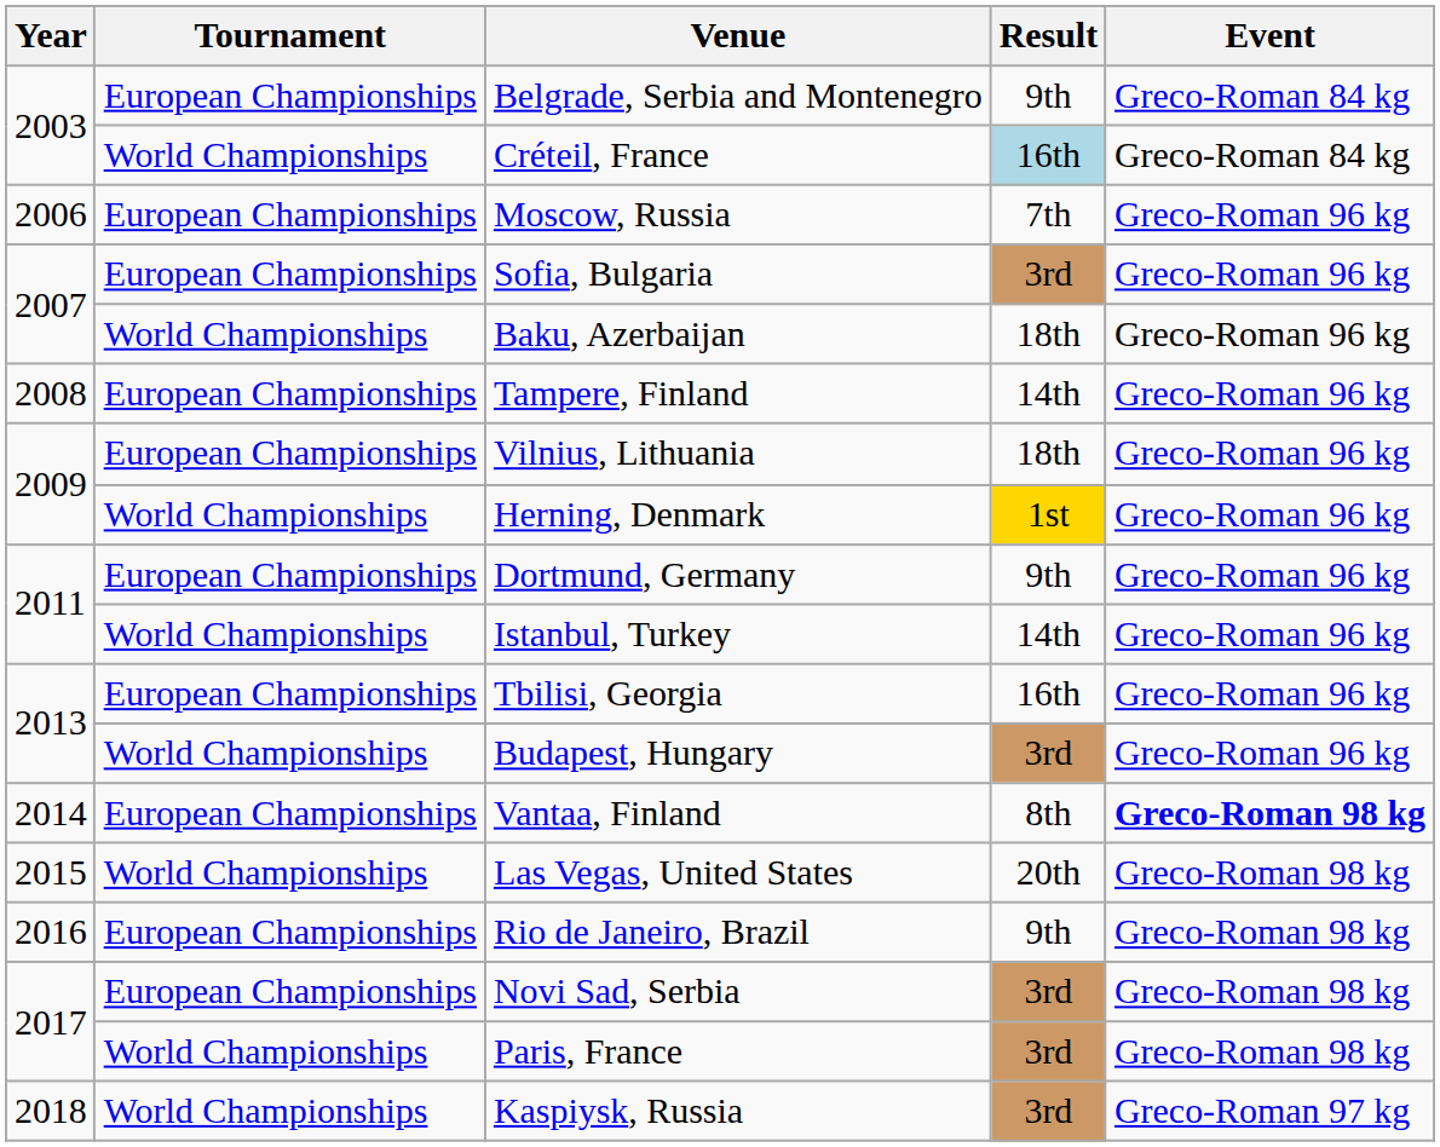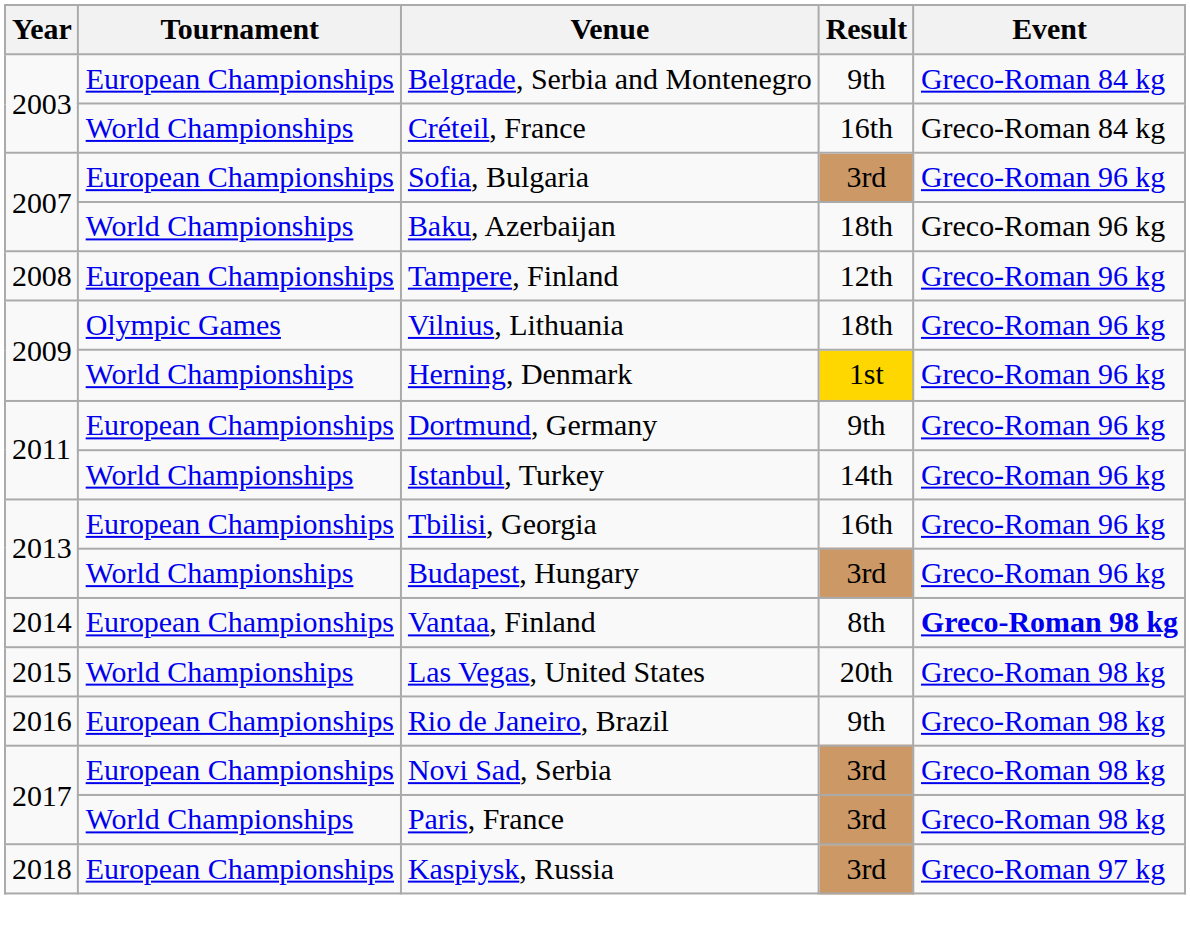Créteil, France | Result: lightblue background -> no background
- row: 2006 | European Championships | Moscow, Russia | 7th | Greco-Roman 96 kg
Tampere, Finland | Result: 14th -> 12th
Vilnius, Lithuania | Tournament: European Championships -> Olympic Games
Kaspiysk, Russia | Tournament: World Championships -> European Championships
